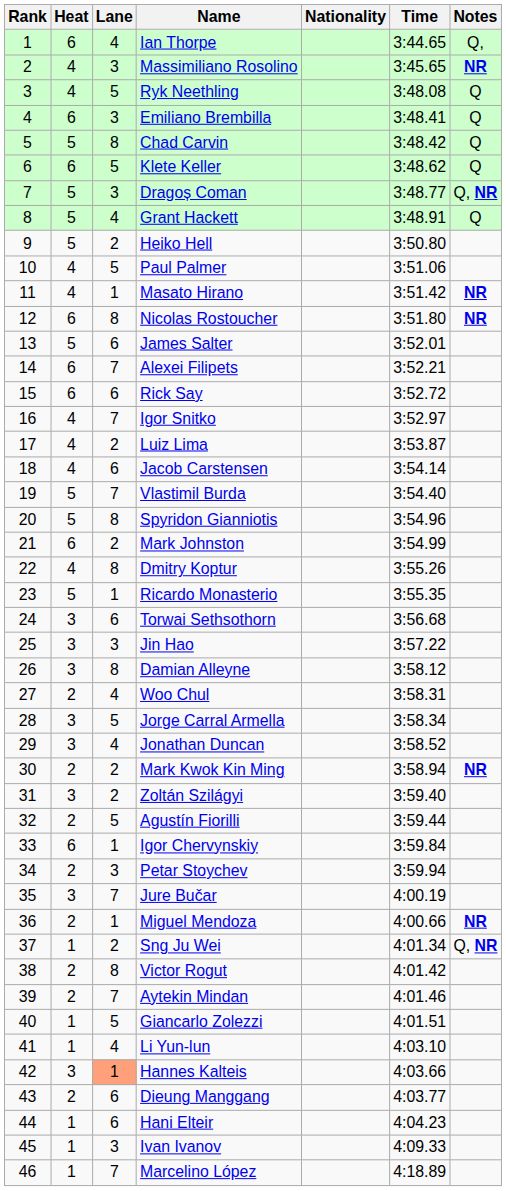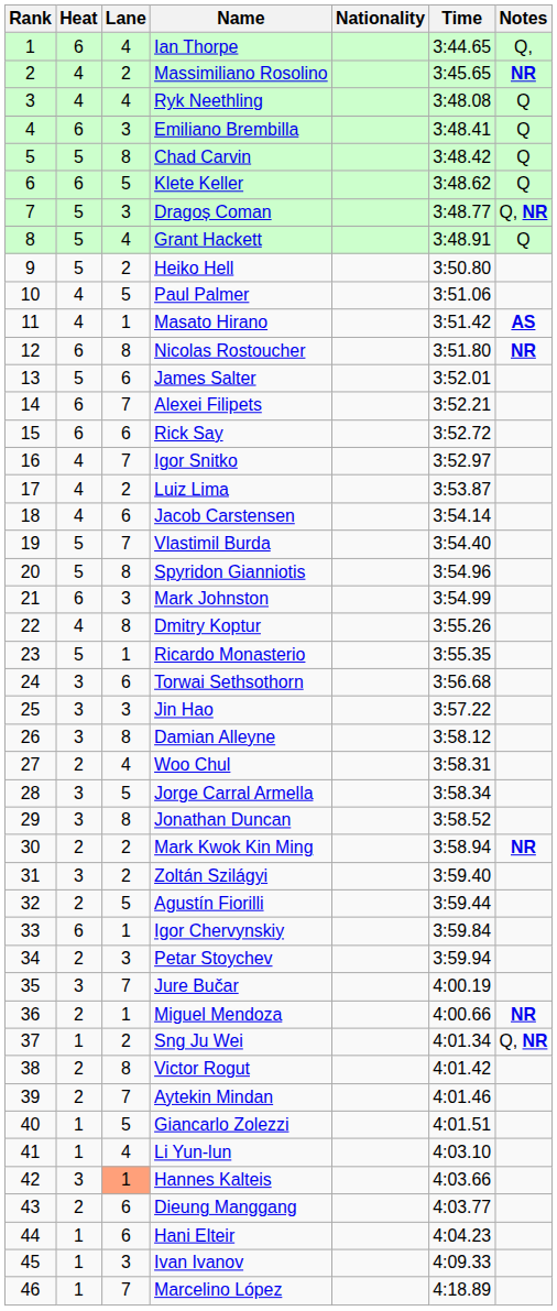Massimiliano Rosolino | Lane: 3 -> 2
Ryk Neethling | Lane: 5 -> 4
Masato Hirano | Notes: NR -> AS
Mark Johnston | Lane: 2 -> 3
Jonathan Duncan | Lane: 4 -> 8
